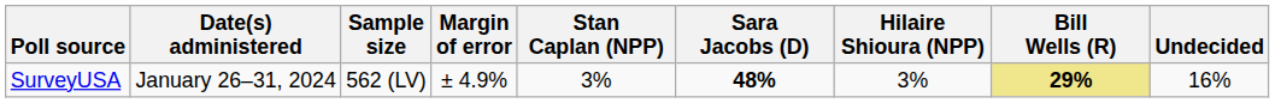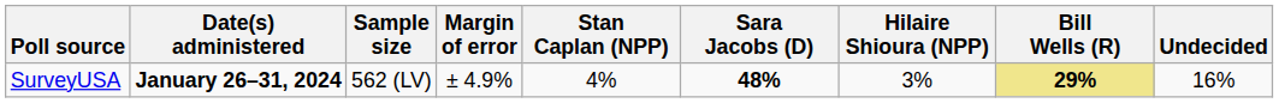SurveyUSA | Date(s) administered: normal -> bold
SurveyUSA | Stan Caplan (NPP): 3% -> 4%
